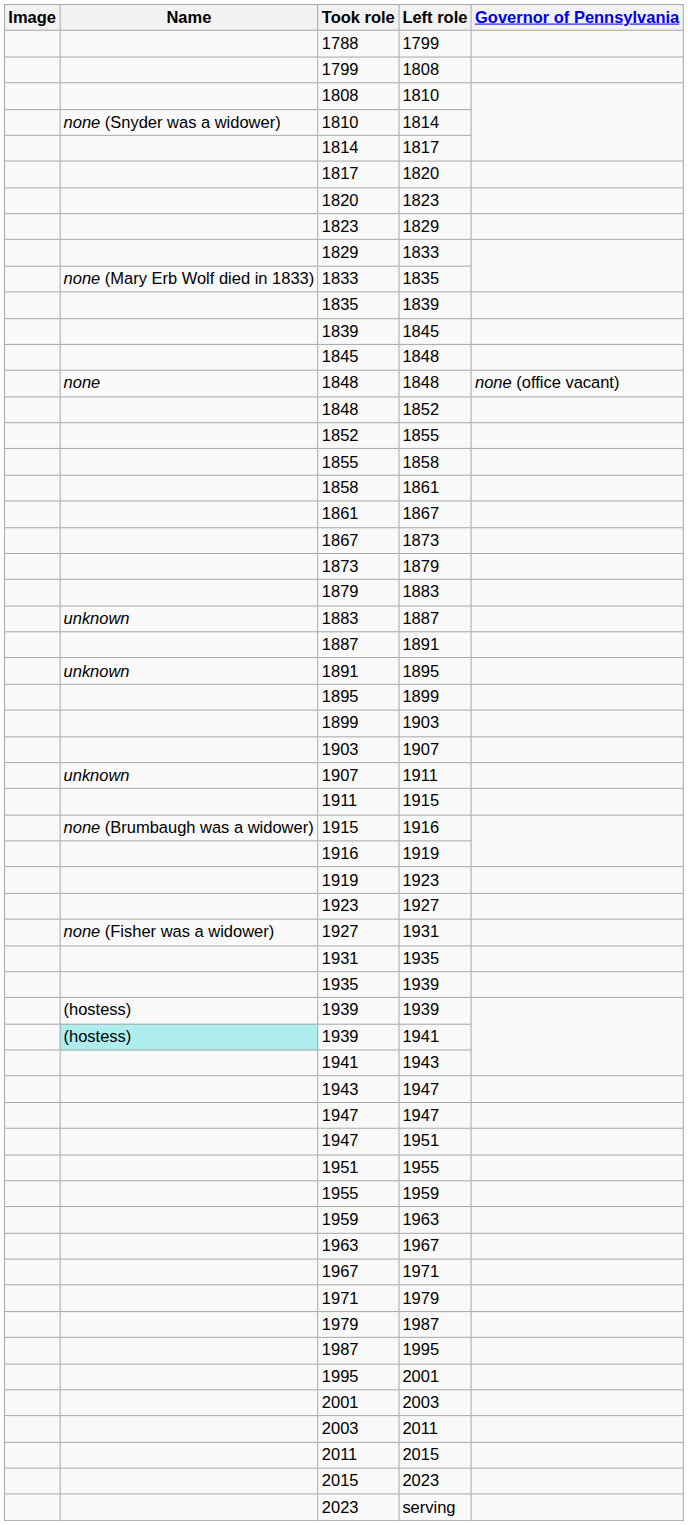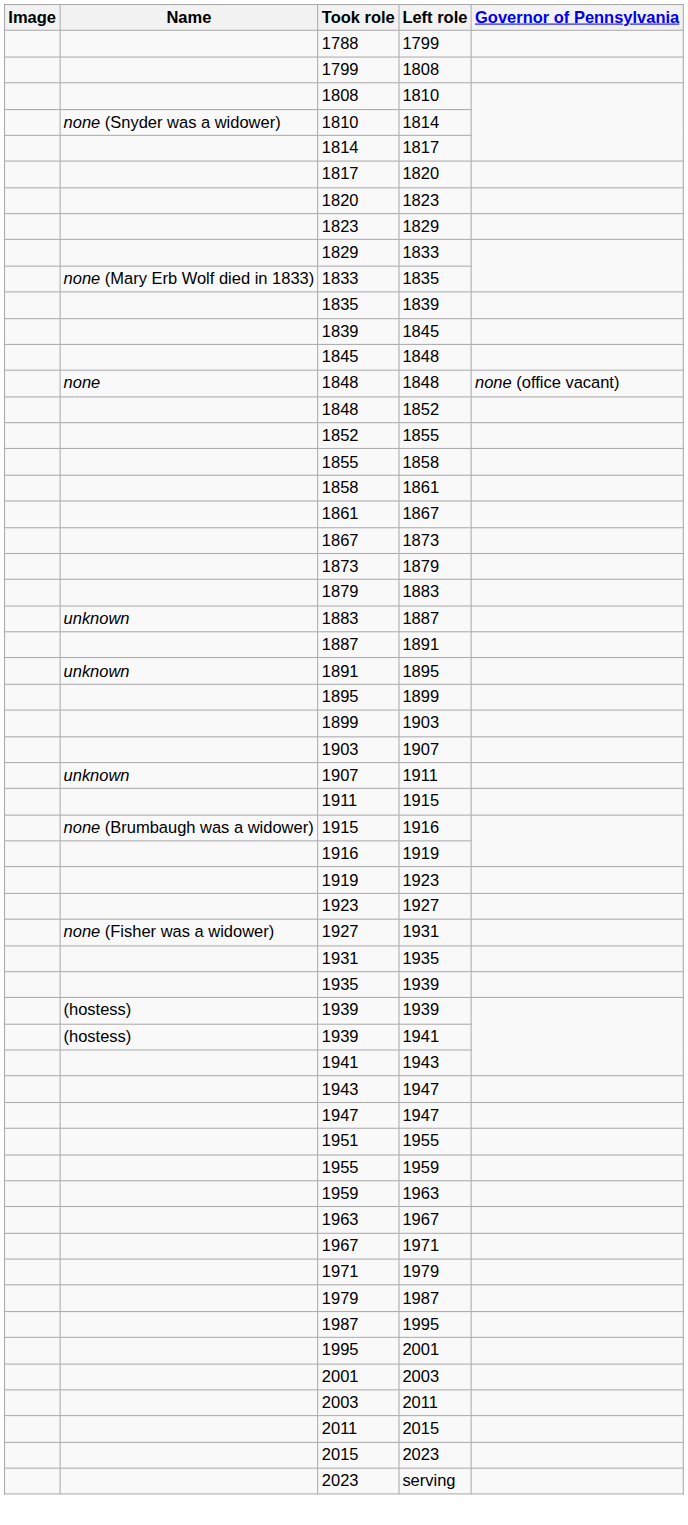1939 / 1941 | Name: paleturquoise background -> no background
- row: 1947 | 1951
